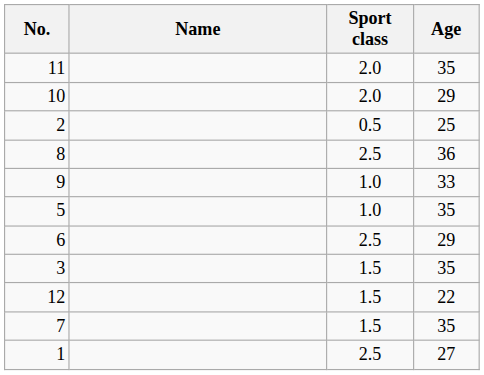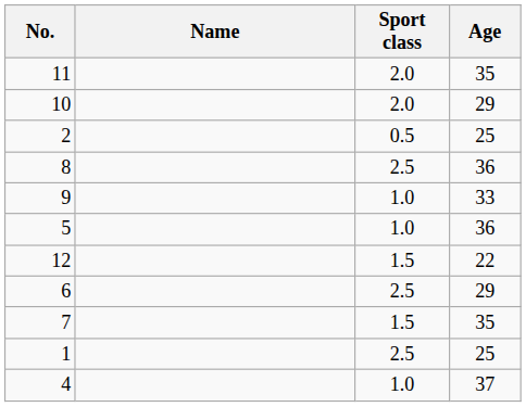5 | Age: 35 -> 36
rows swapped: 6 <-> 12
- row: 3 | 1.5 | 35
1 | Age: 27 -> 25
+ row: 4 | 1.0 | 37
